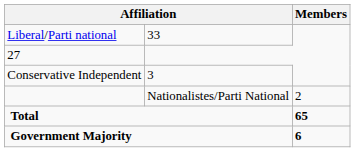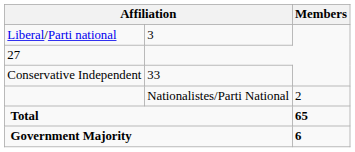Liberal/Parti national | column 2: 33 -> 3
Conservative Independent | column 2: 3 -> 33
